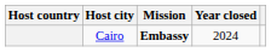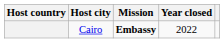Cairo | Year closed: 2024 -> 2022
